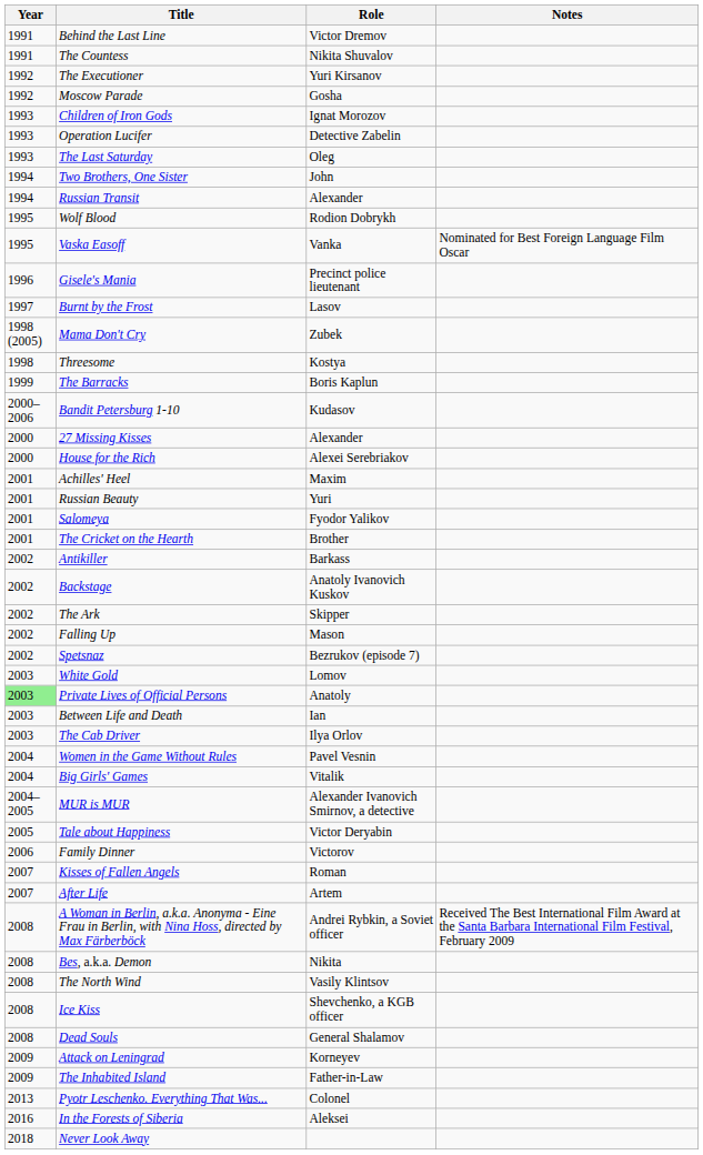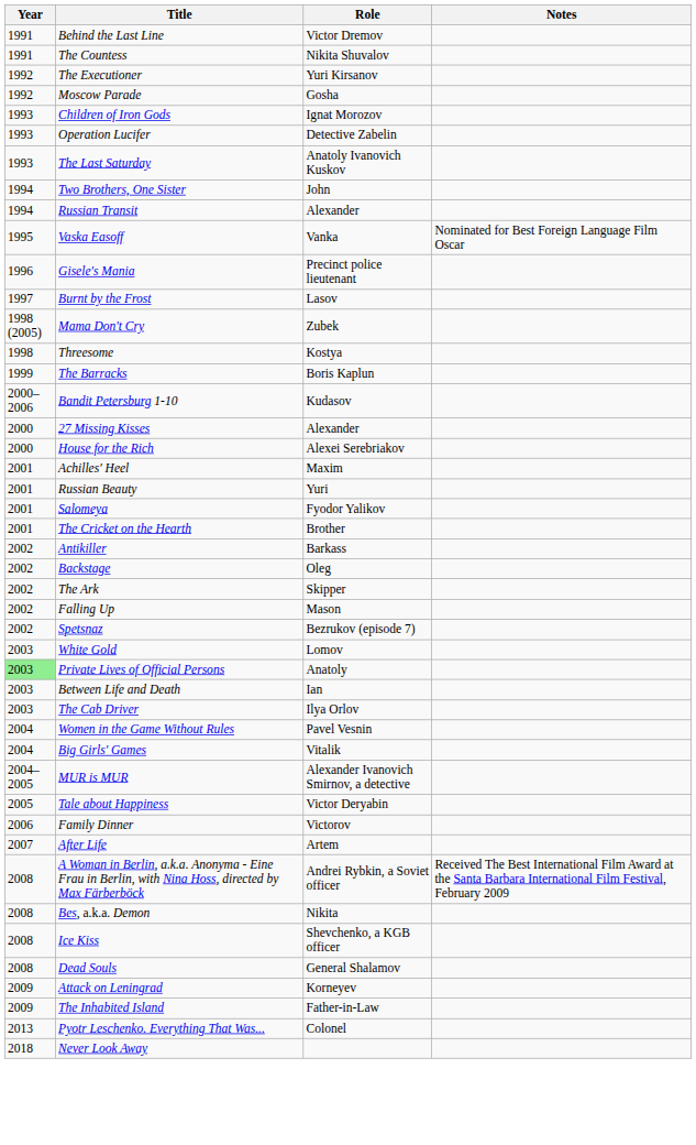The Last Saturday | Role: Oleg -> Anatoly Ivanovich Kuskov
- row: 1995 | Wolf Blood | Rodion Dobrykh
Backstage | Role: Anatoly Ivanovich Kuskov -> Oleg
- row: 2007 | Kisses of Fallen Angels | Roman
- row: 2008 | The North Wind | Vasily Klintsov
- row: 2016 | In the Forests of Siberia | Aleksei
